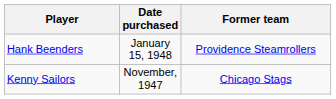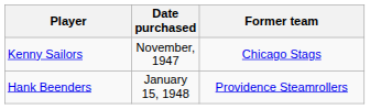rows swapped: Kenny Sailors <-> Hank Beenders
